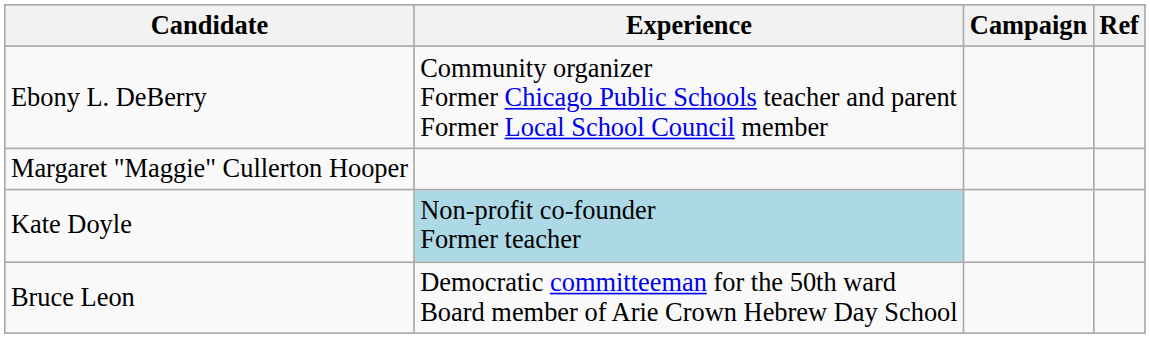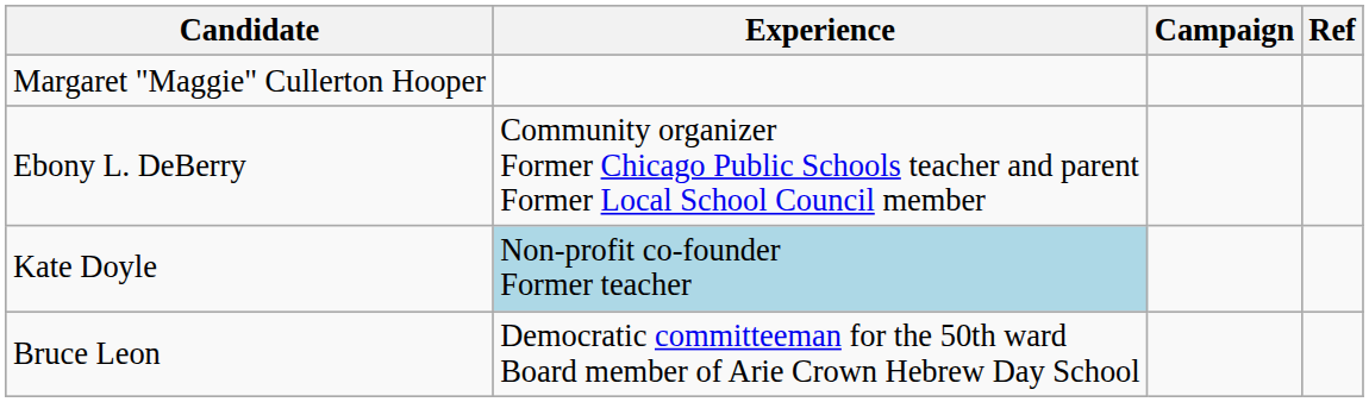rows swapped: Ebony L. DeBerry <-> Margaret "Maggie" Cullerton Hooper
